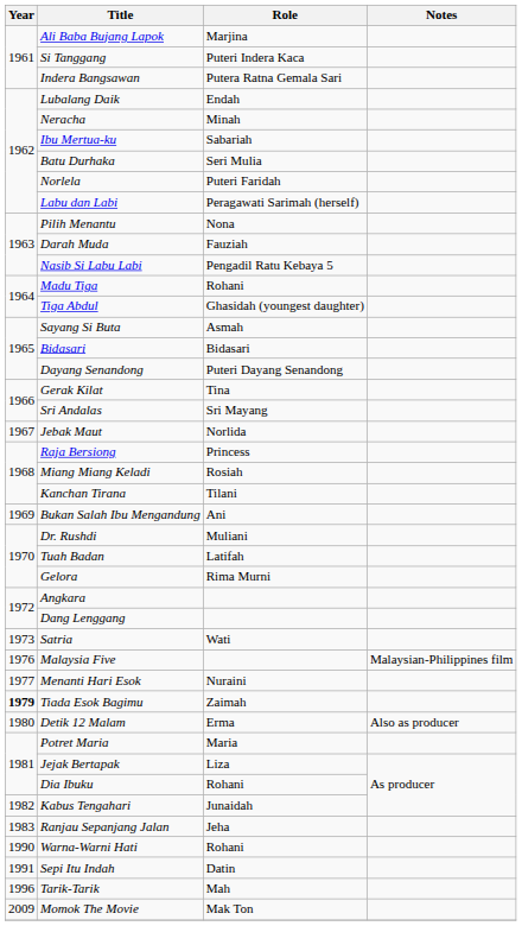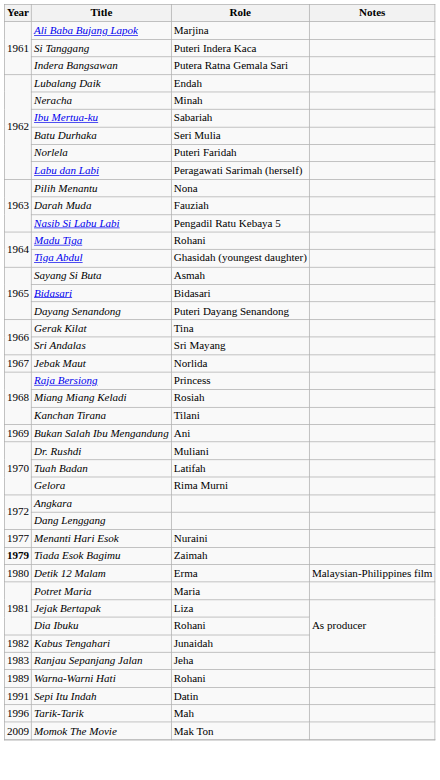- row: 1973 | Satria | Wati
- row: 1976 | Malaysia Five | Malaysian-Philippines film
Detik 12 Malam | Notes: Also as producer -> Malaysian-Philippines film
Warna-Warni Hati | Year: 1990 -> 1989
